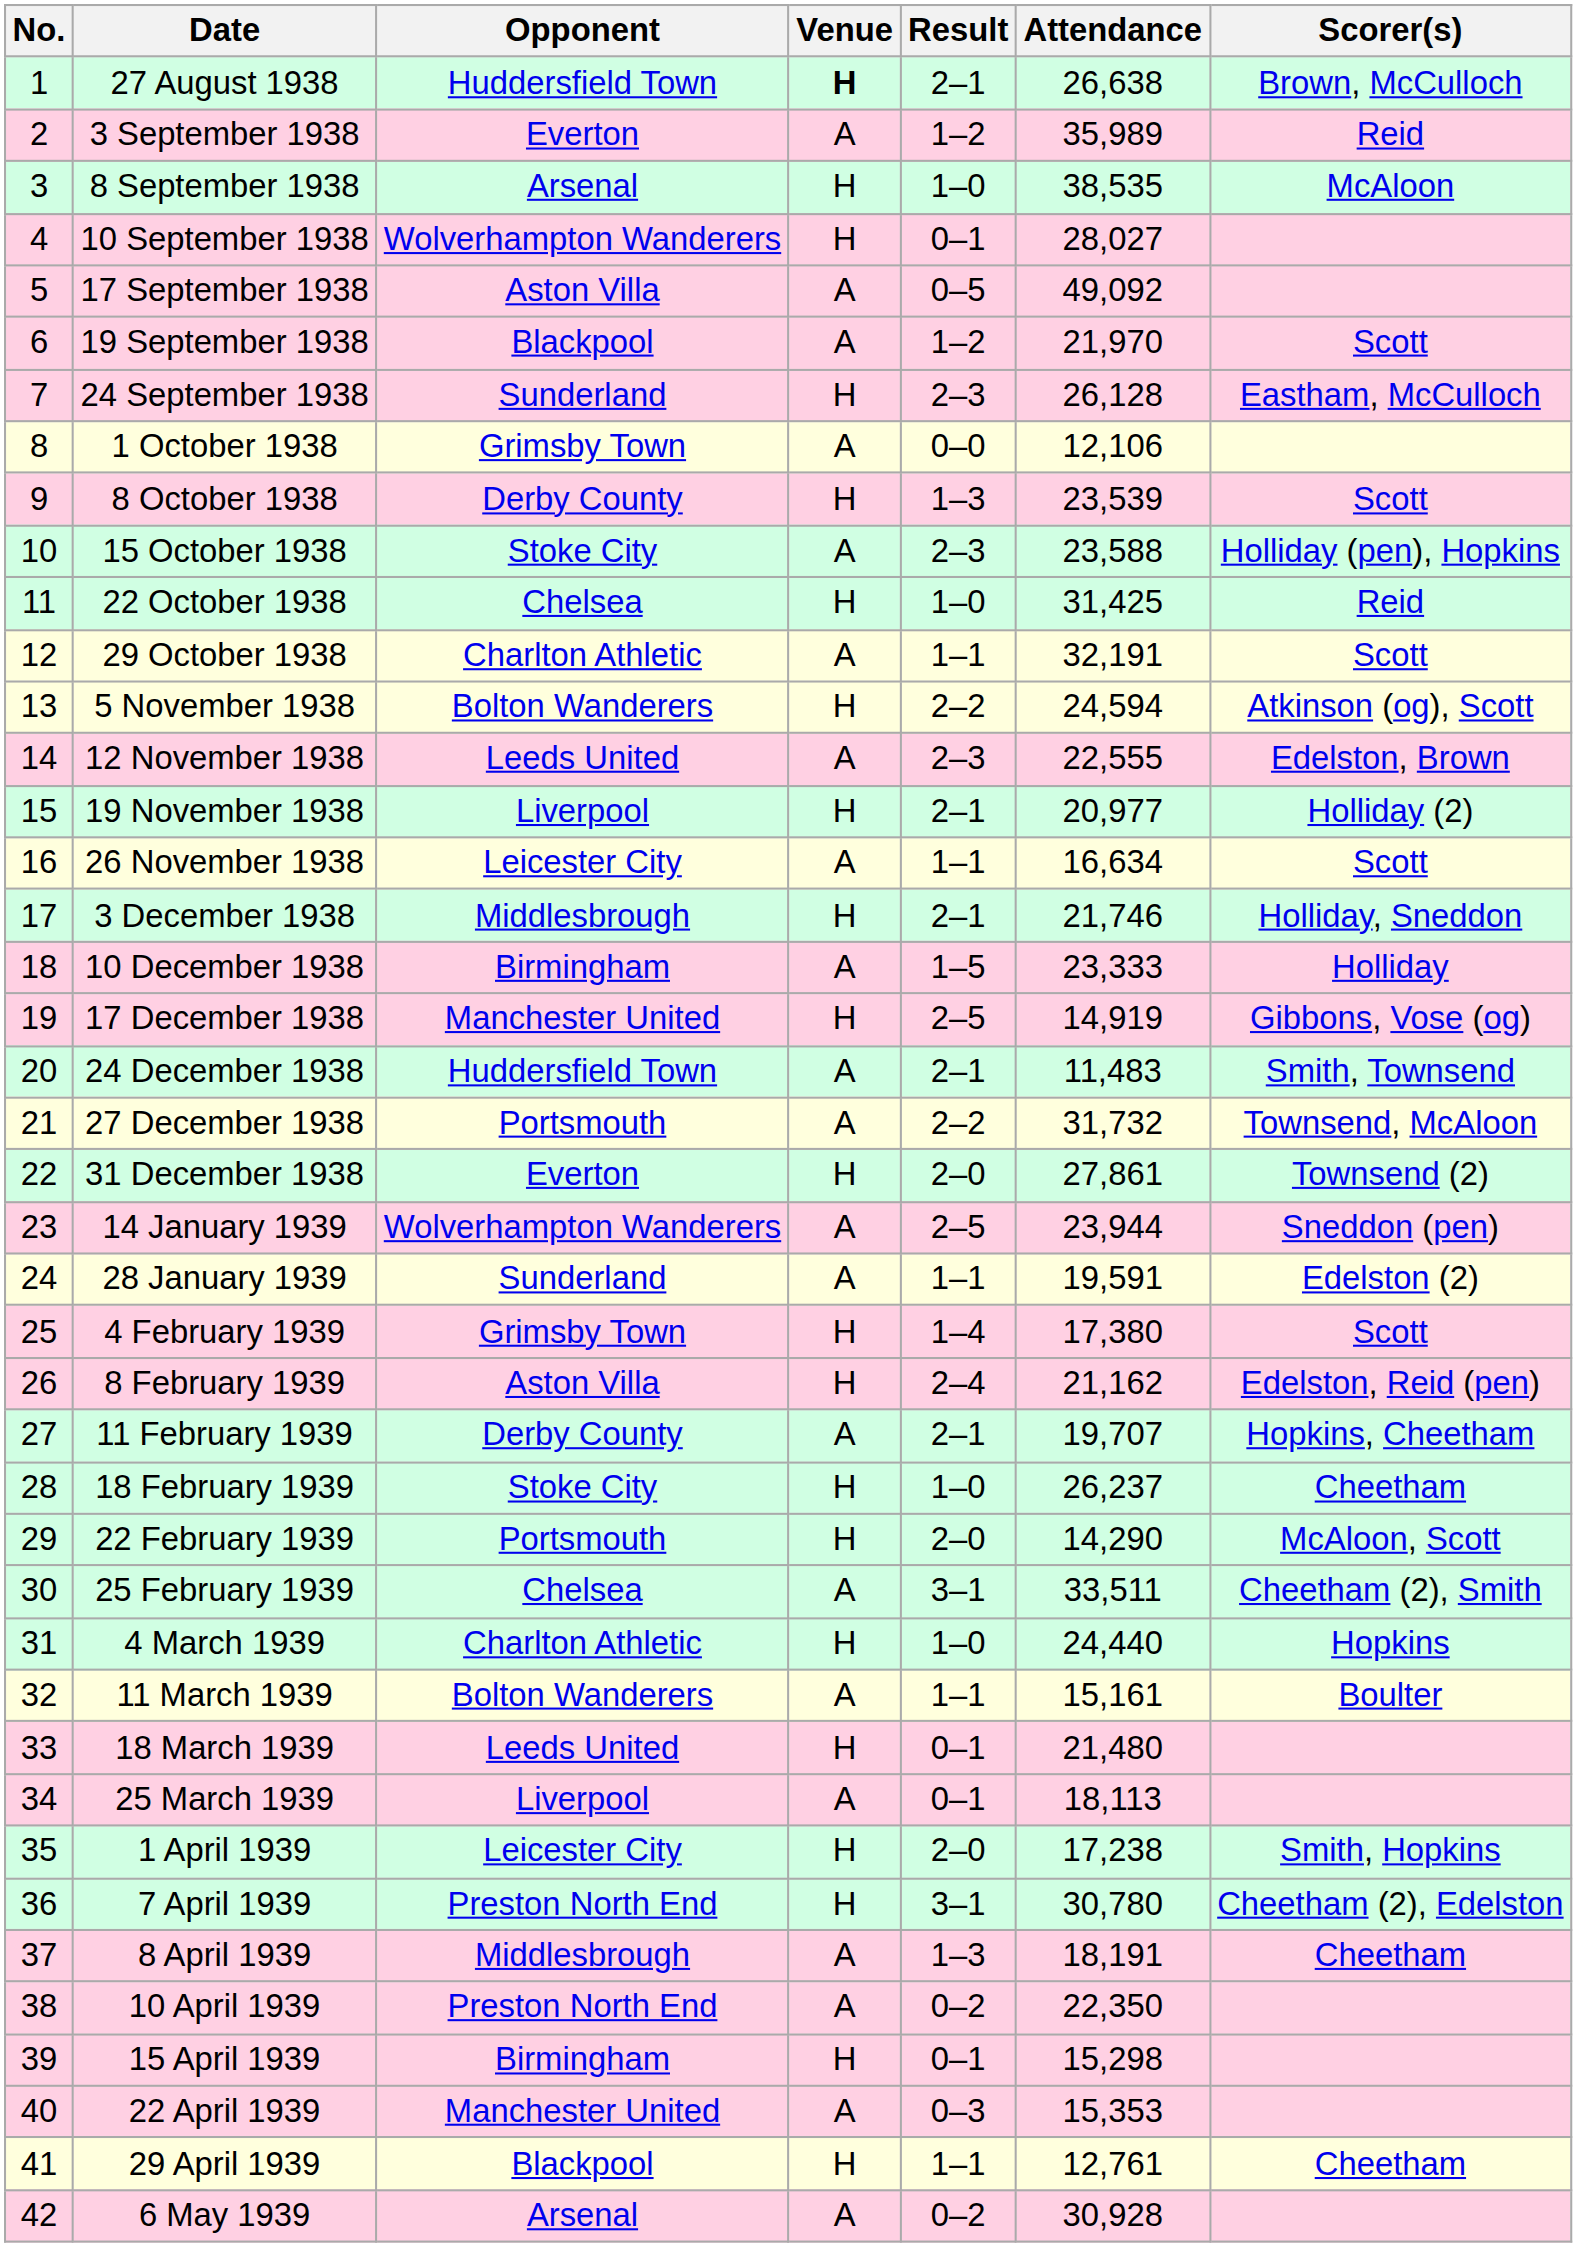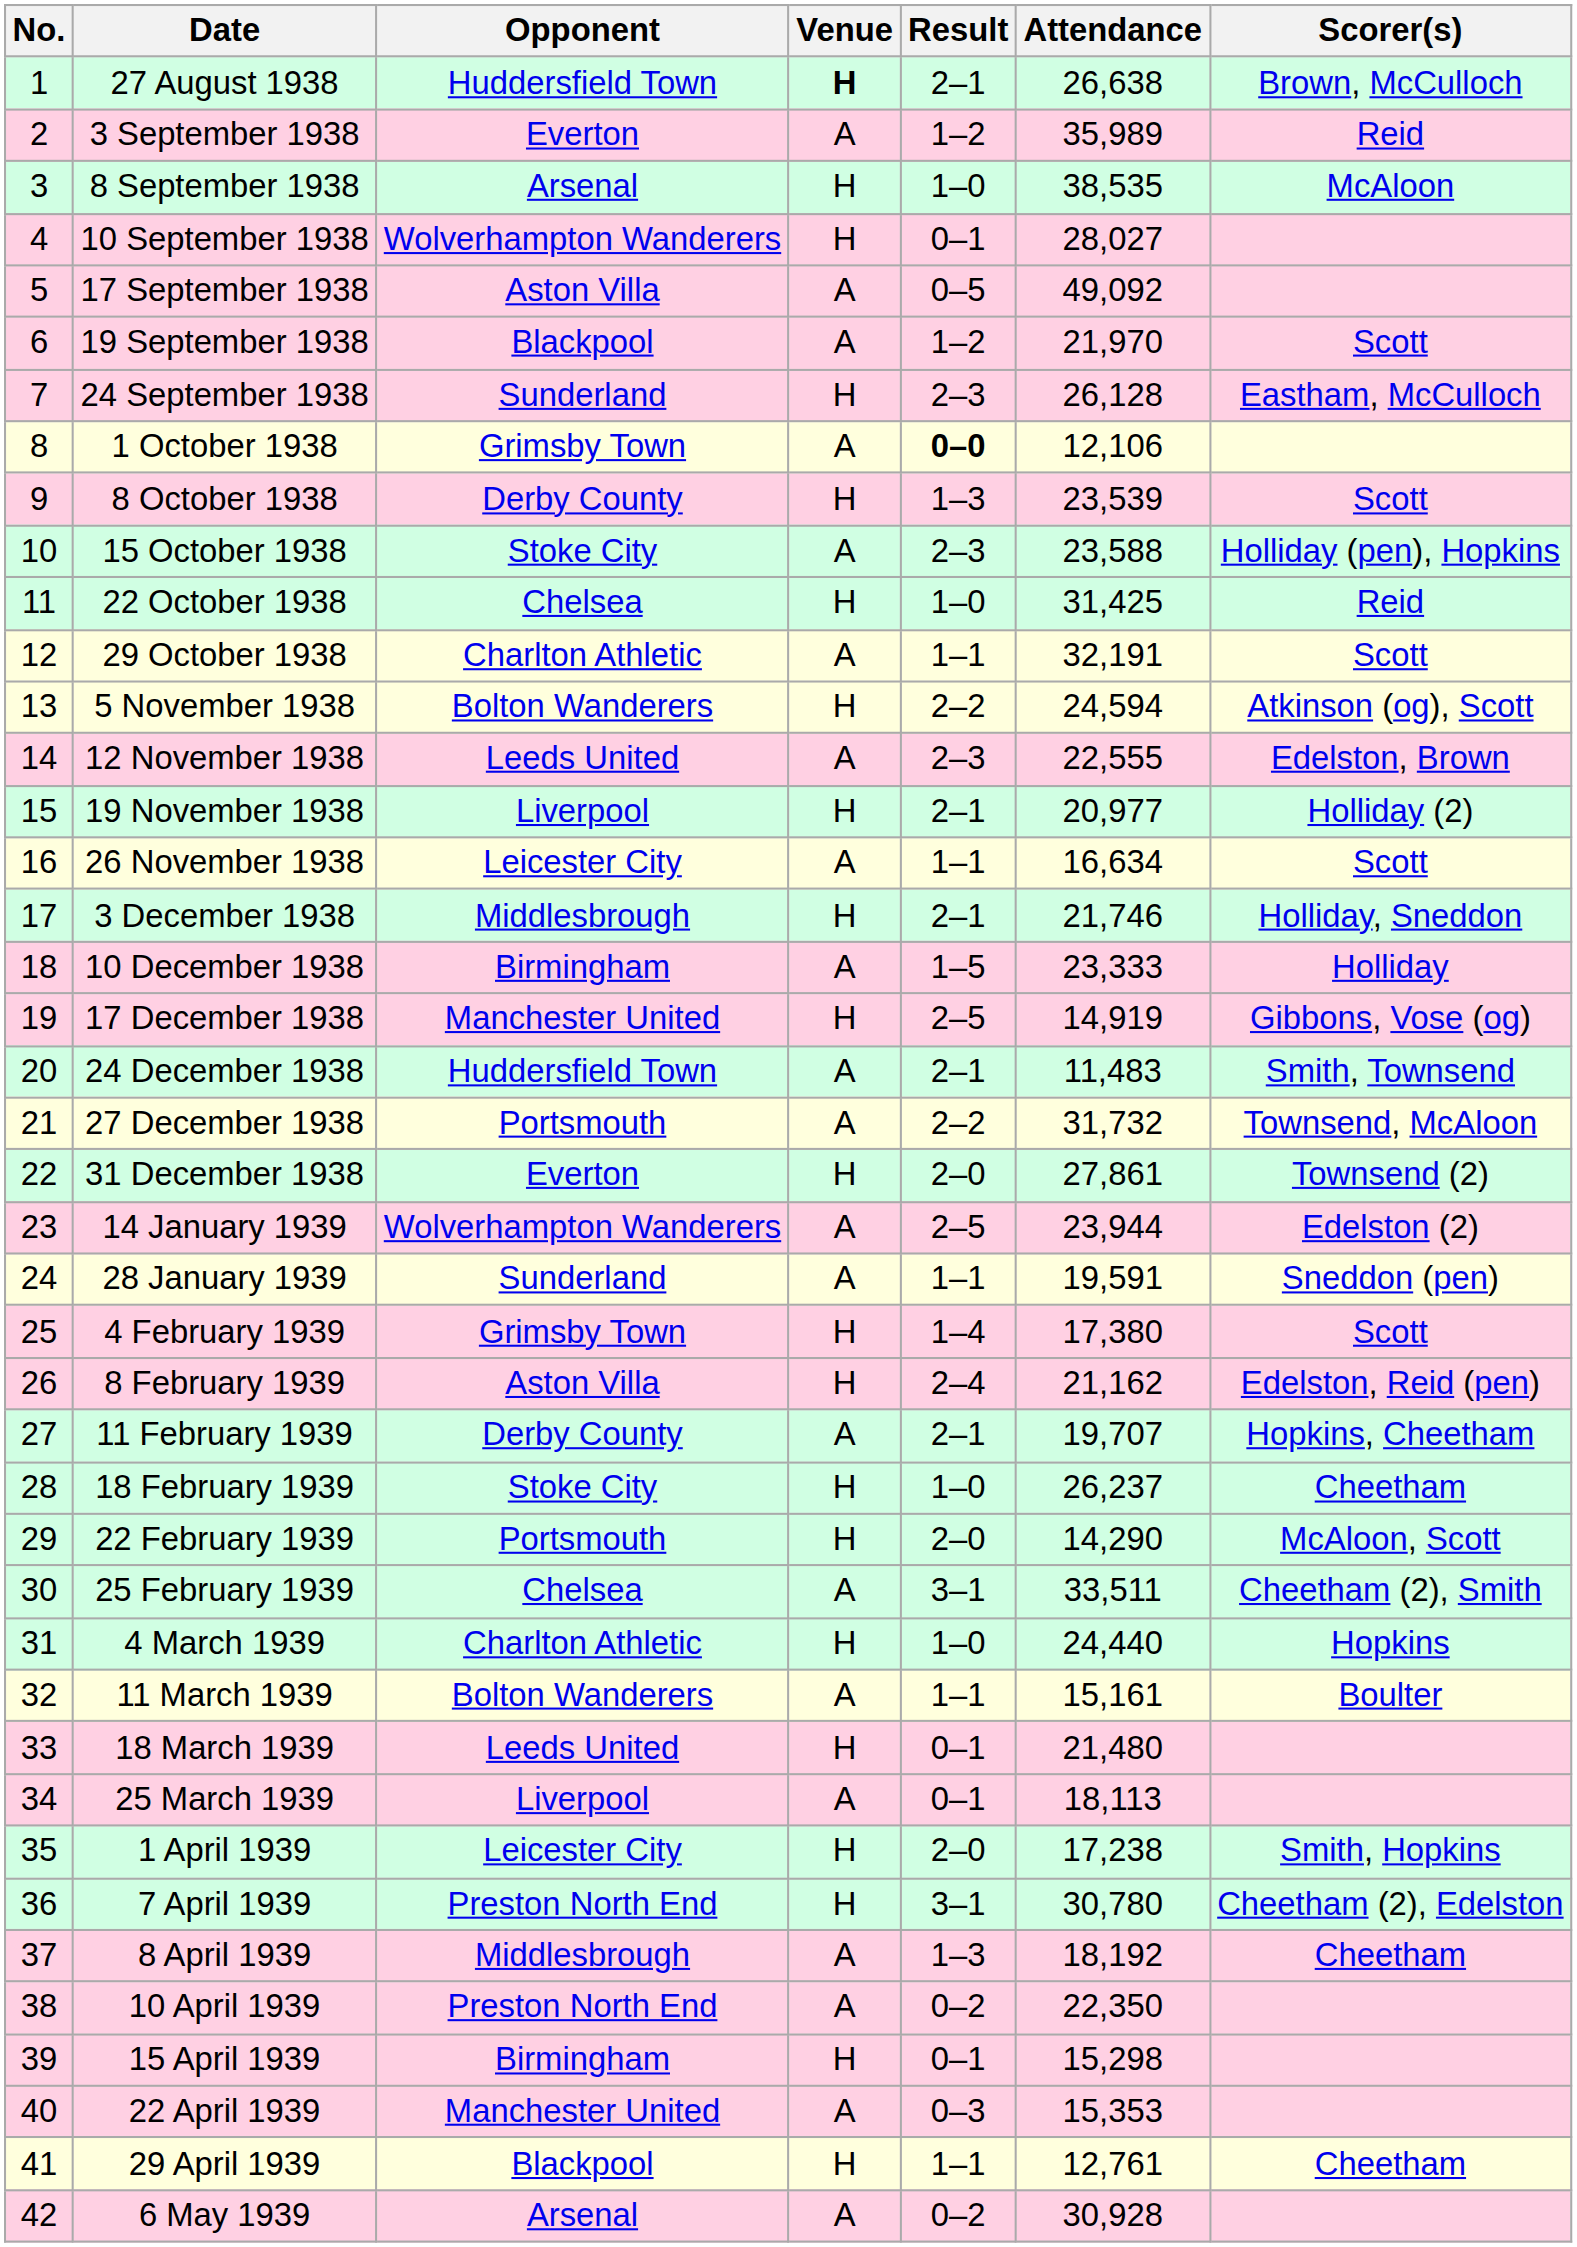1 October 1938 | Result: normal -> bold
14 January 1939 | Scorer(s): Sneddon (pen) -> Edelston (2)
28 January 1939 | Scorer(s): Edelston (2) -> Sneddon (pen)
8 April 1939 | Attendance: 18,191 -> 18,192
